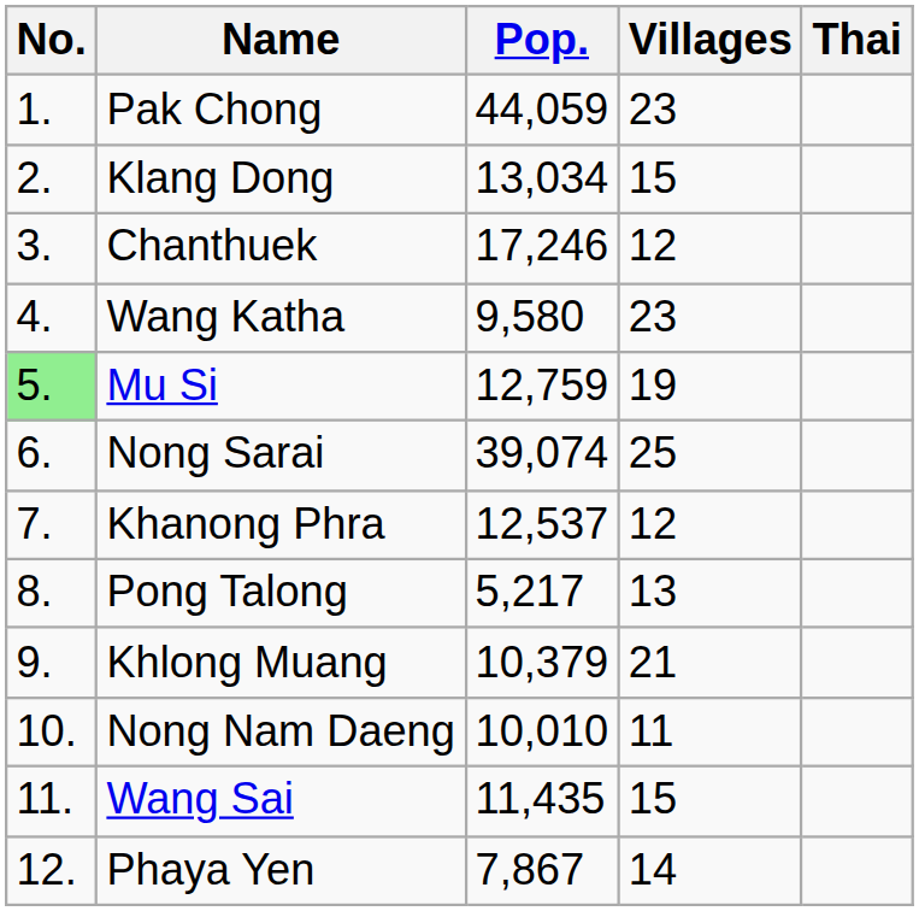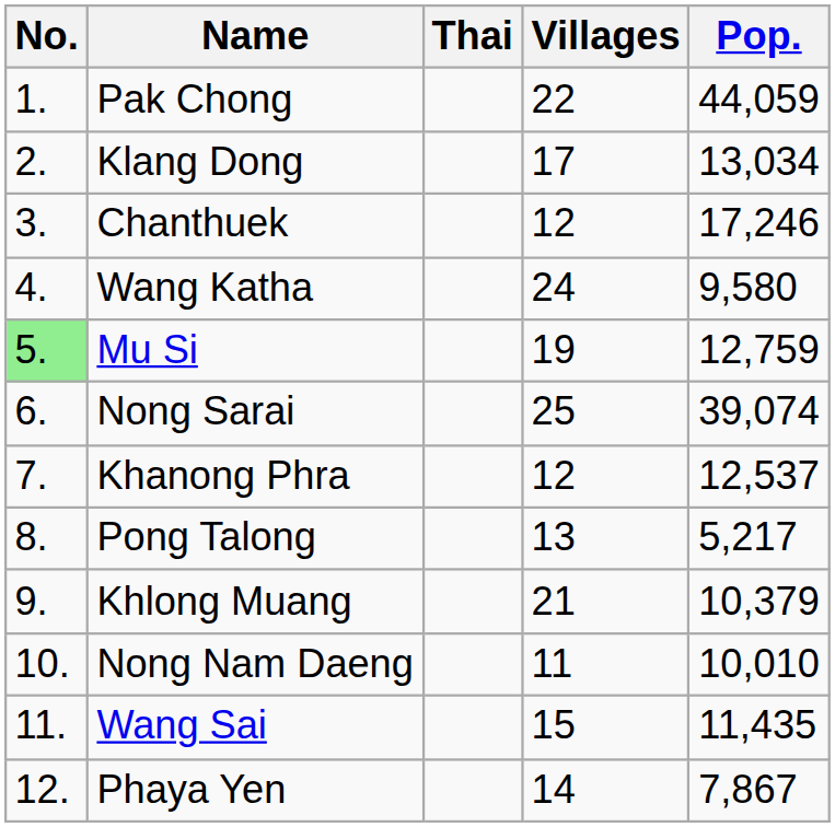columns swapped: Thai <-> Pop.
Pak Chong | Villages: 23 -> 22
Klang Dong | Villages: 15 -> 17
Wang Katha | Villages: 23 -> 24
